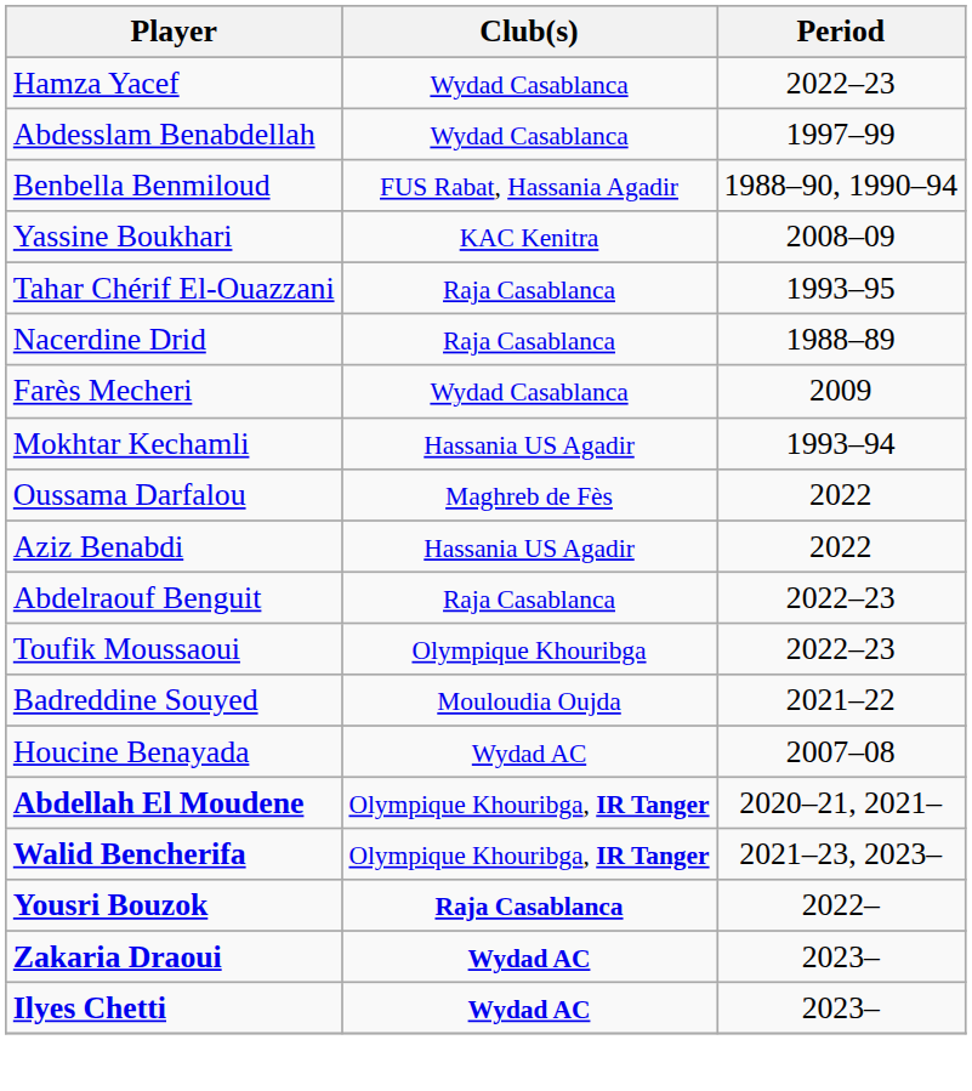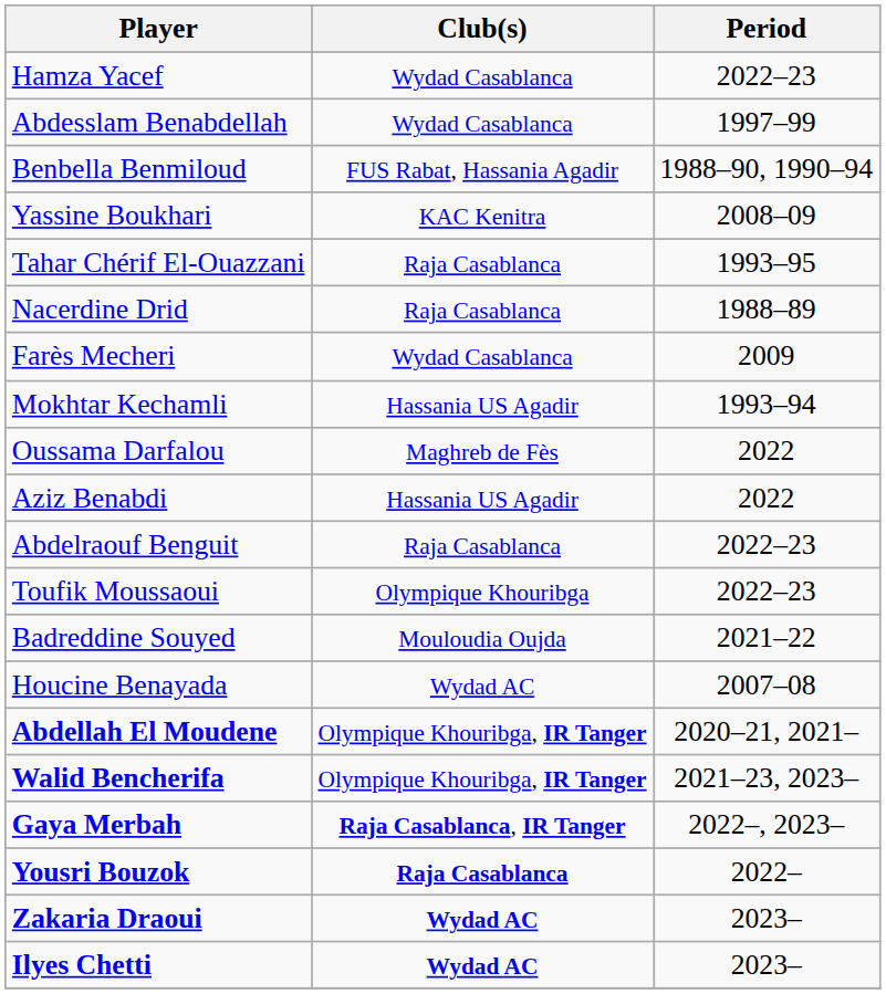+ row: Gaya Merbah | Raja Casablanca, IR Tanger | 2022–, 2023–
